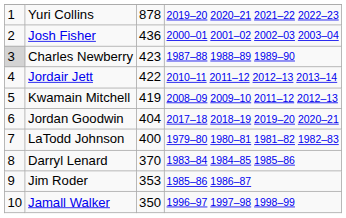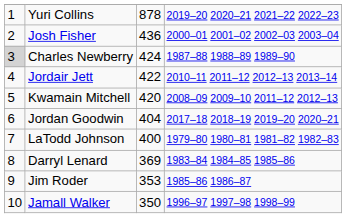Charles Newberry | column 3: 423 -> 424
Kwamain Mitchell | column 3: 419 -> 420
Darryl Lenard | column 3: 370 -> 369
